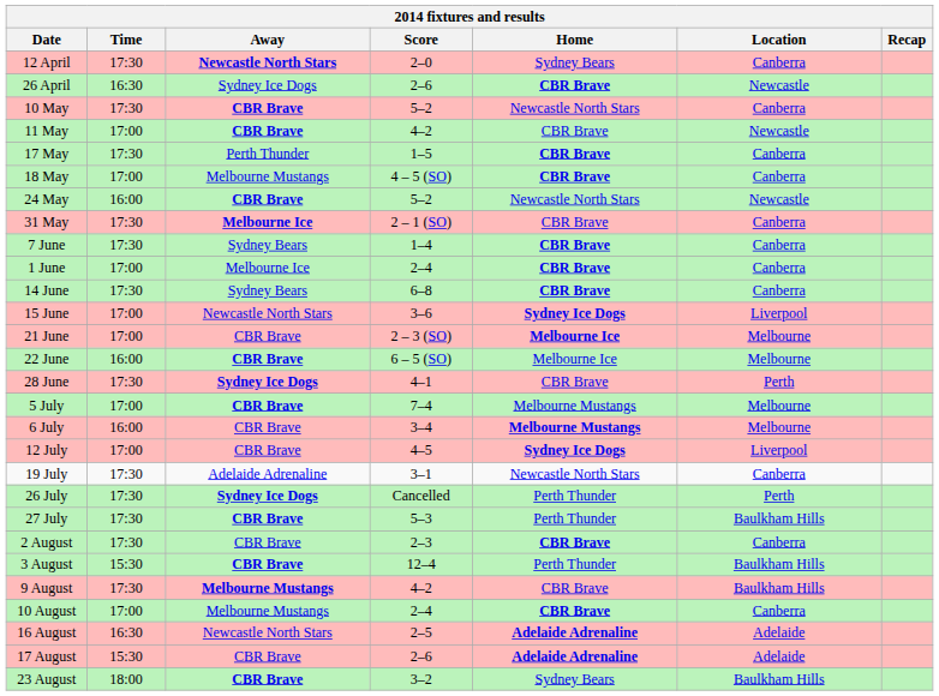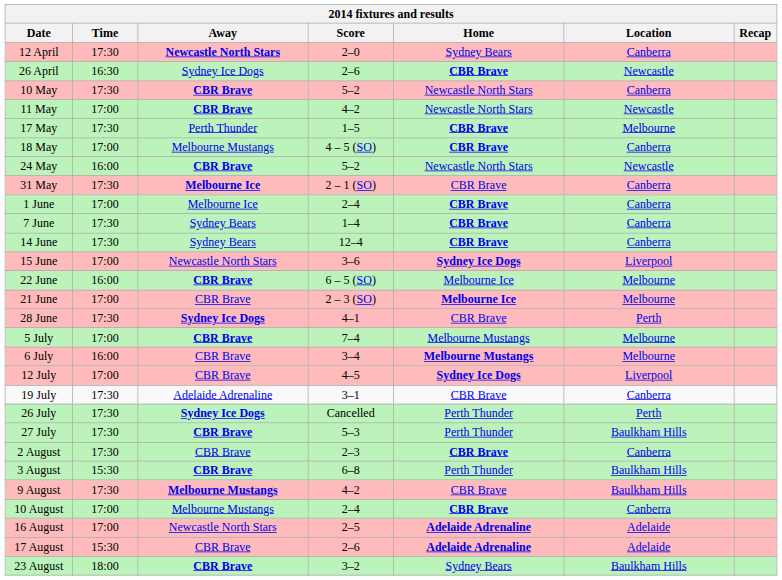11 May | Home: CBR Brave -> Newcastle North Stars
17 May | Location: Canberra -> Melbourne
rows swapped: 1 June <-> 7 June
14 June | Score: 6–8 -> 12–4
rows swapped: 21 June <-> 22 June
19 July | Home: Newcastle North Stars -> CBR Brave
3 August | Score: 12–4 -> 6–8
16 August | Time: 16:30 -> 17:00
